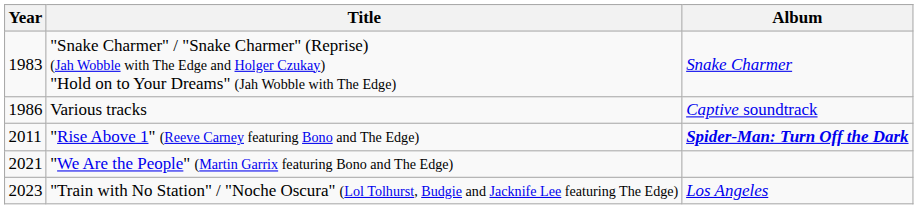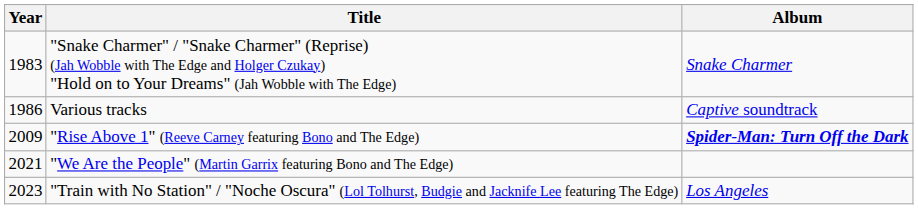"Rise Above 1" (Reeve Carney featuring Bono and The Edge) | Year: 2011 -> 2009
